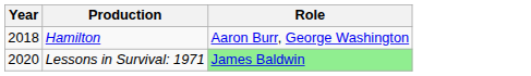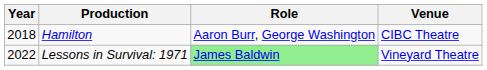+ column: Venue | CIBC Theatre | Vineyard Theatre
Lessons in Survival: 1971 | Year: 2020 -> 2022
